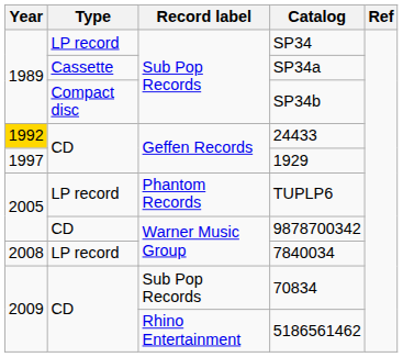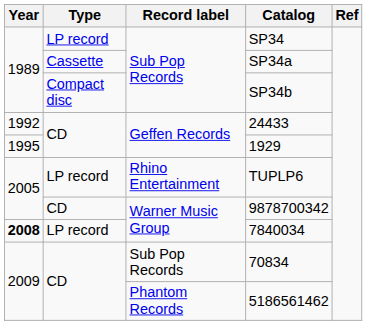24433 | Year: gold background -> no background
1929 | Year: 1997 -> 1995
TUPLP6 | Record label: Phantom Records -> Rhino Entertainment
7840034 | Year: normal -> bold
5186561462 | Record label: Rhino Entertainment -> Phantom Records
